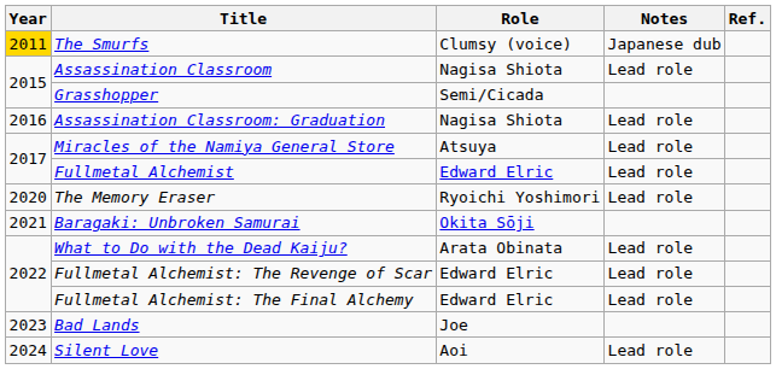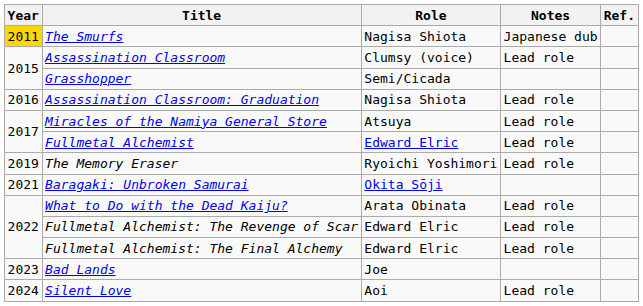The Smurfs | Role: Clumsy (voice) -> Nagisa Shiota
Assassination Classroom | Role: Nagisa Shiota -> Clumsy (voice)
The Memory Eraser | Year: 2020 -> 2019
